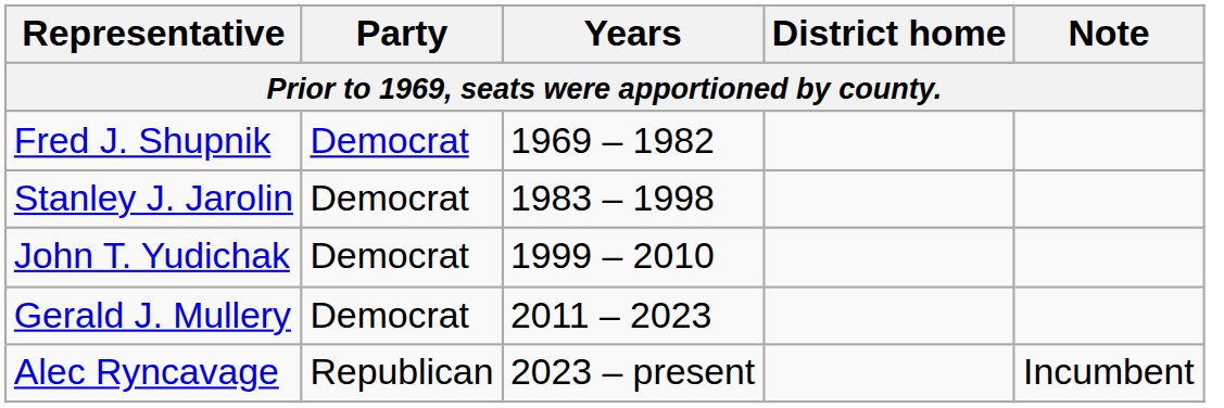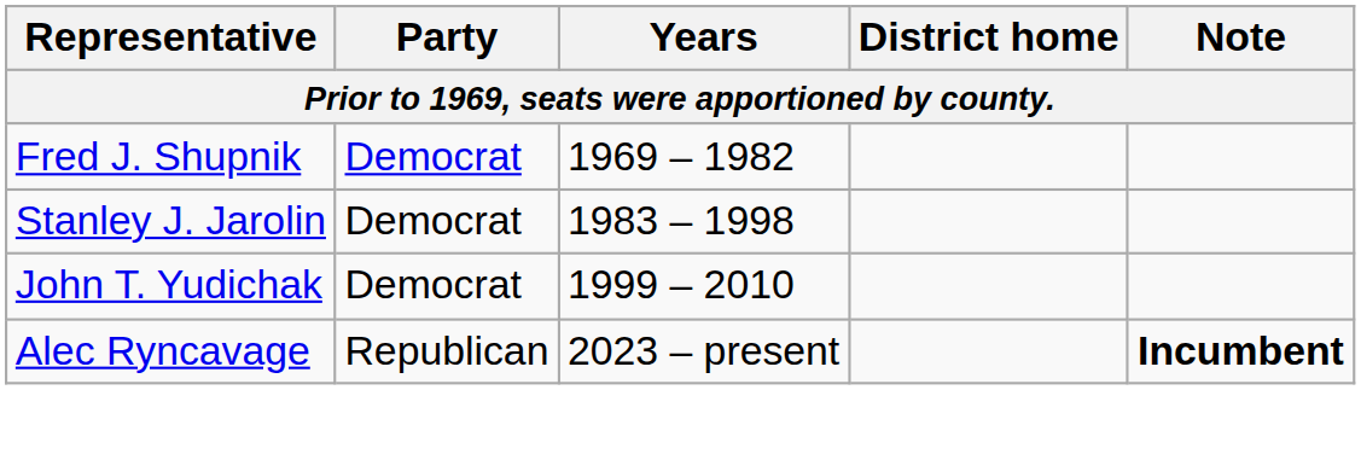- row: Gerald J. Mullery | Democrat | 2011 – 2023
Alec Ryncavage | Note: normal -> bold
